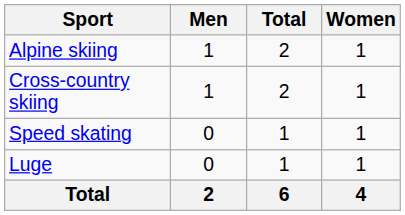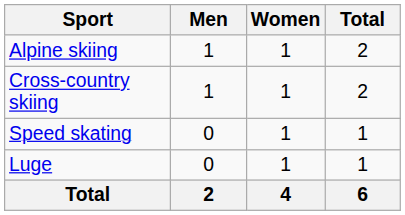columns swapped: Women <-> Total
